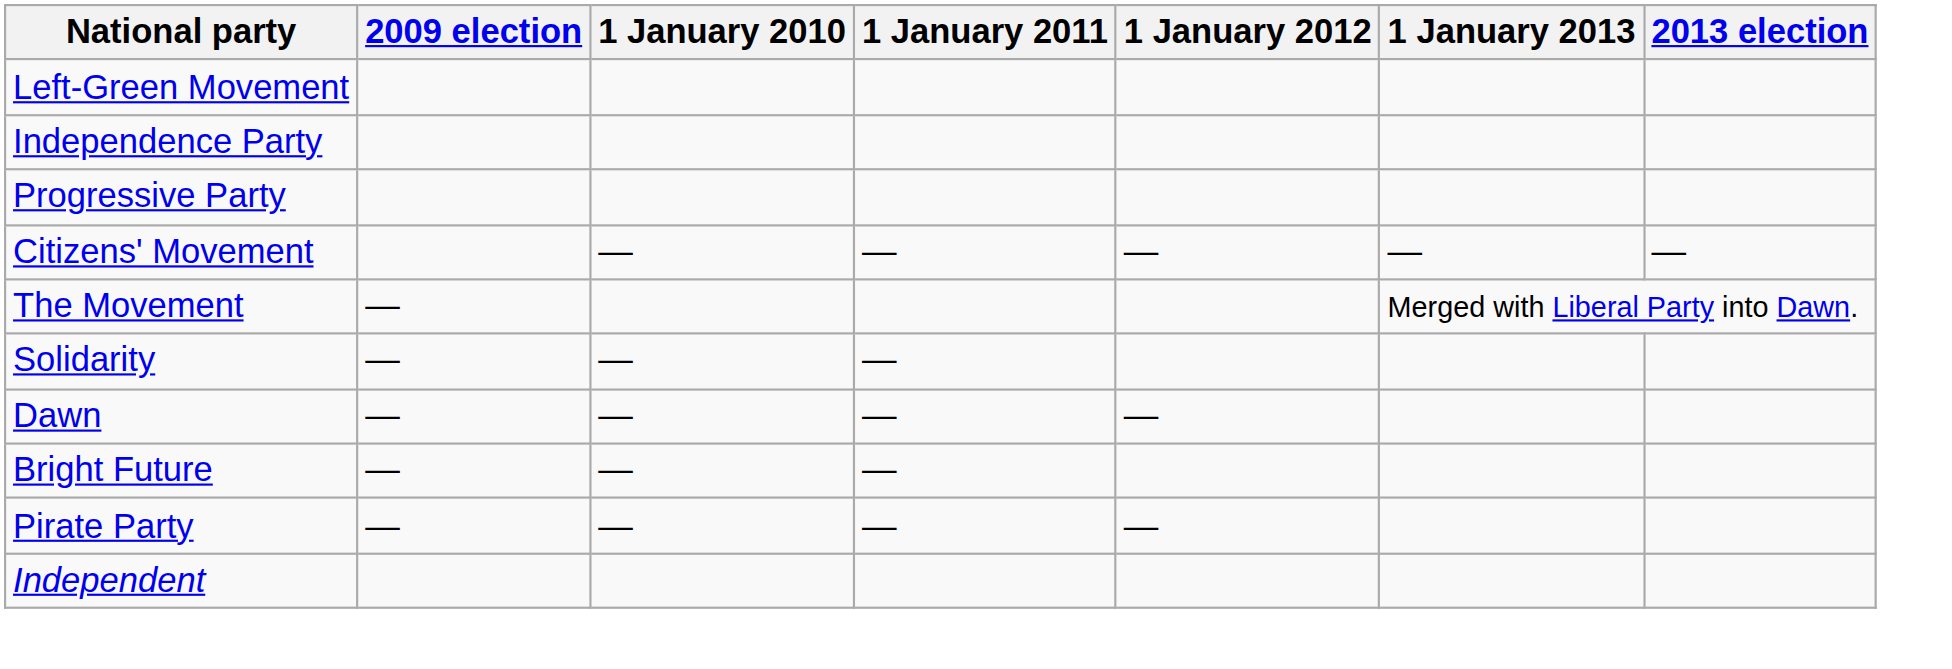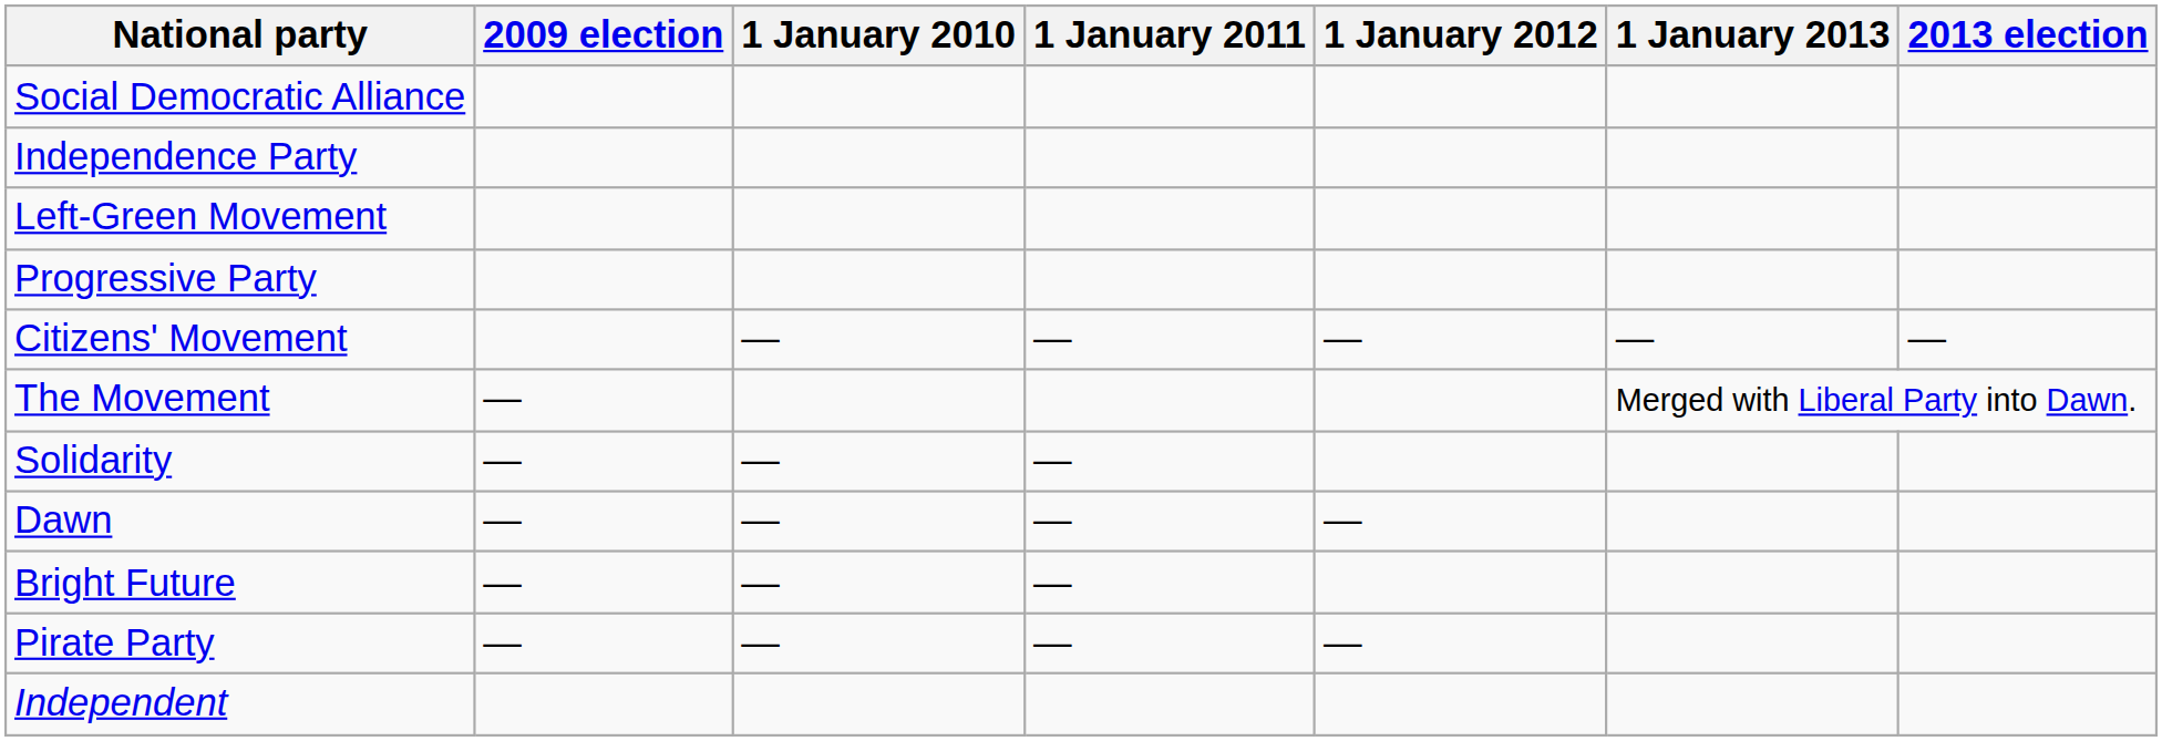+ row: Social Democratic Alliance
rows swapped: Independence Party <-> Left-Green Movement
